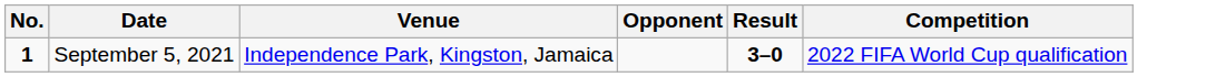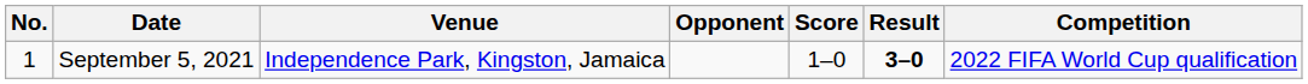+ column: Score | 1–0
September 5, 2021 | No.: bold -> normal
